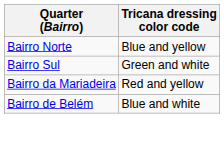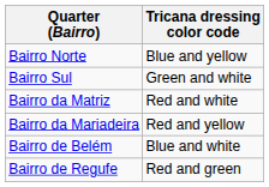+ row: Bairro da Matriz | Red and white
+ row: Bairro de Regufe | Red and green
